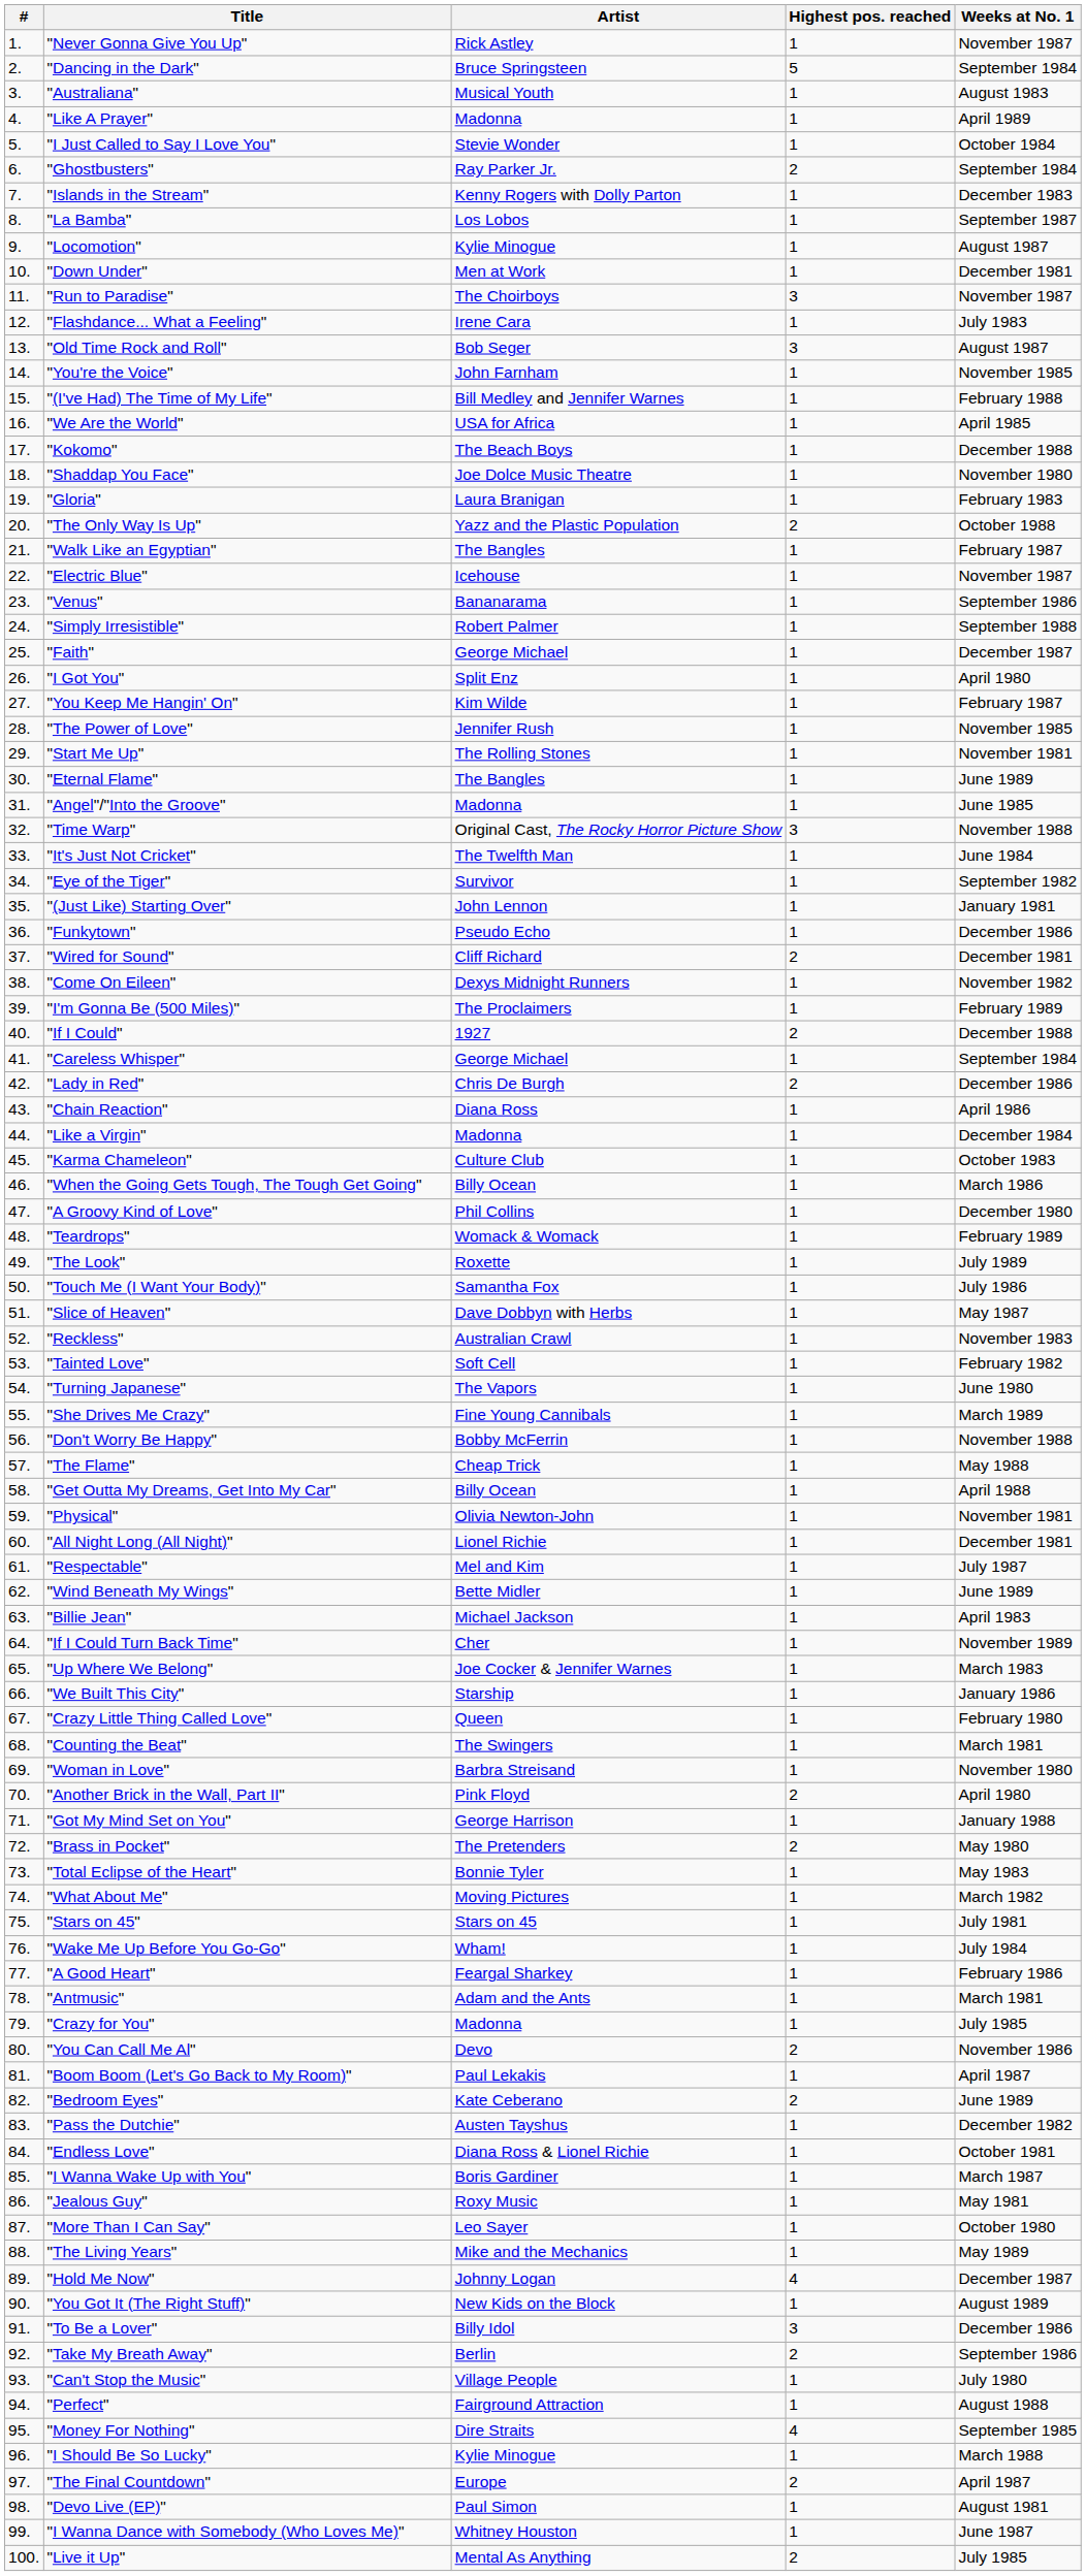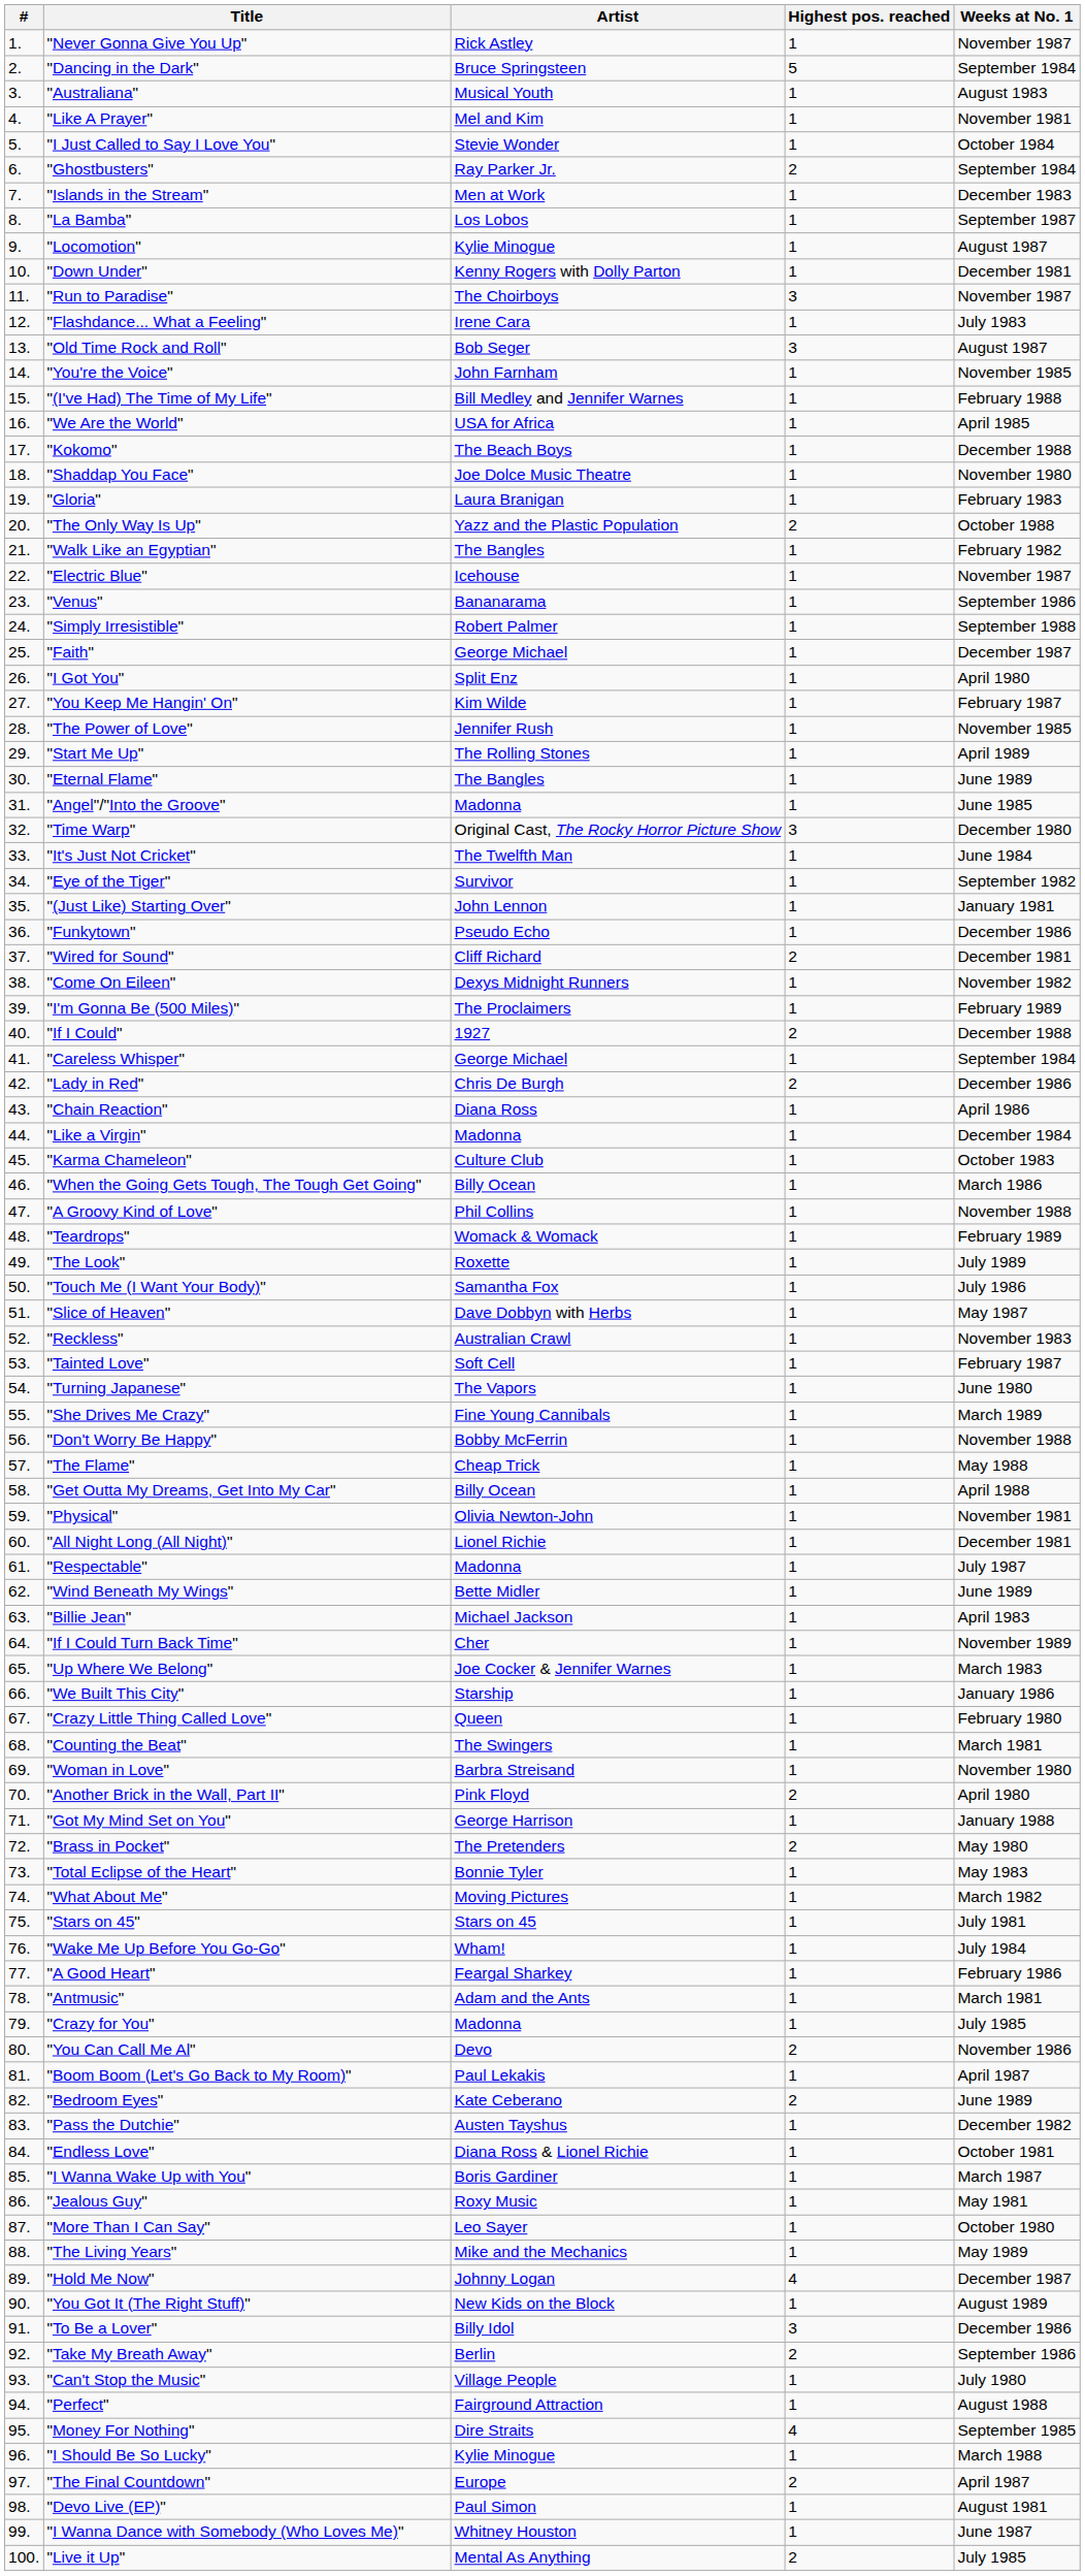"Like A Prayer" | Artist: Madonna -> Mel and Kim
"Like A Prayer" | Weeks at No. 1: April 1989 -> November 1981
"Islands in the Stream" | Artist: Kenny Rogers with Dolly Parton -> Men at Work
"Down Under" | Artist: Men at Work -> Kenny Rogers with Dolly Parton
"Walk Like an Egyptian" | Weeks at No. 1: February 1987 -> February 1982
"Start Me Up" | Weeks at No. 1: November 1981 -> April 1989
"Time Warp" | Weeks at No. 1: November 1988 -> December 1980
"A Groovy Kind of Love" | Weeks at No. 1: December 1980 -> November 1988
"Tainted Love" | Weeks at No. 1: February 1982 -> February 1987
"Respectable" | Artist: Mel and Kim -> Madonna
